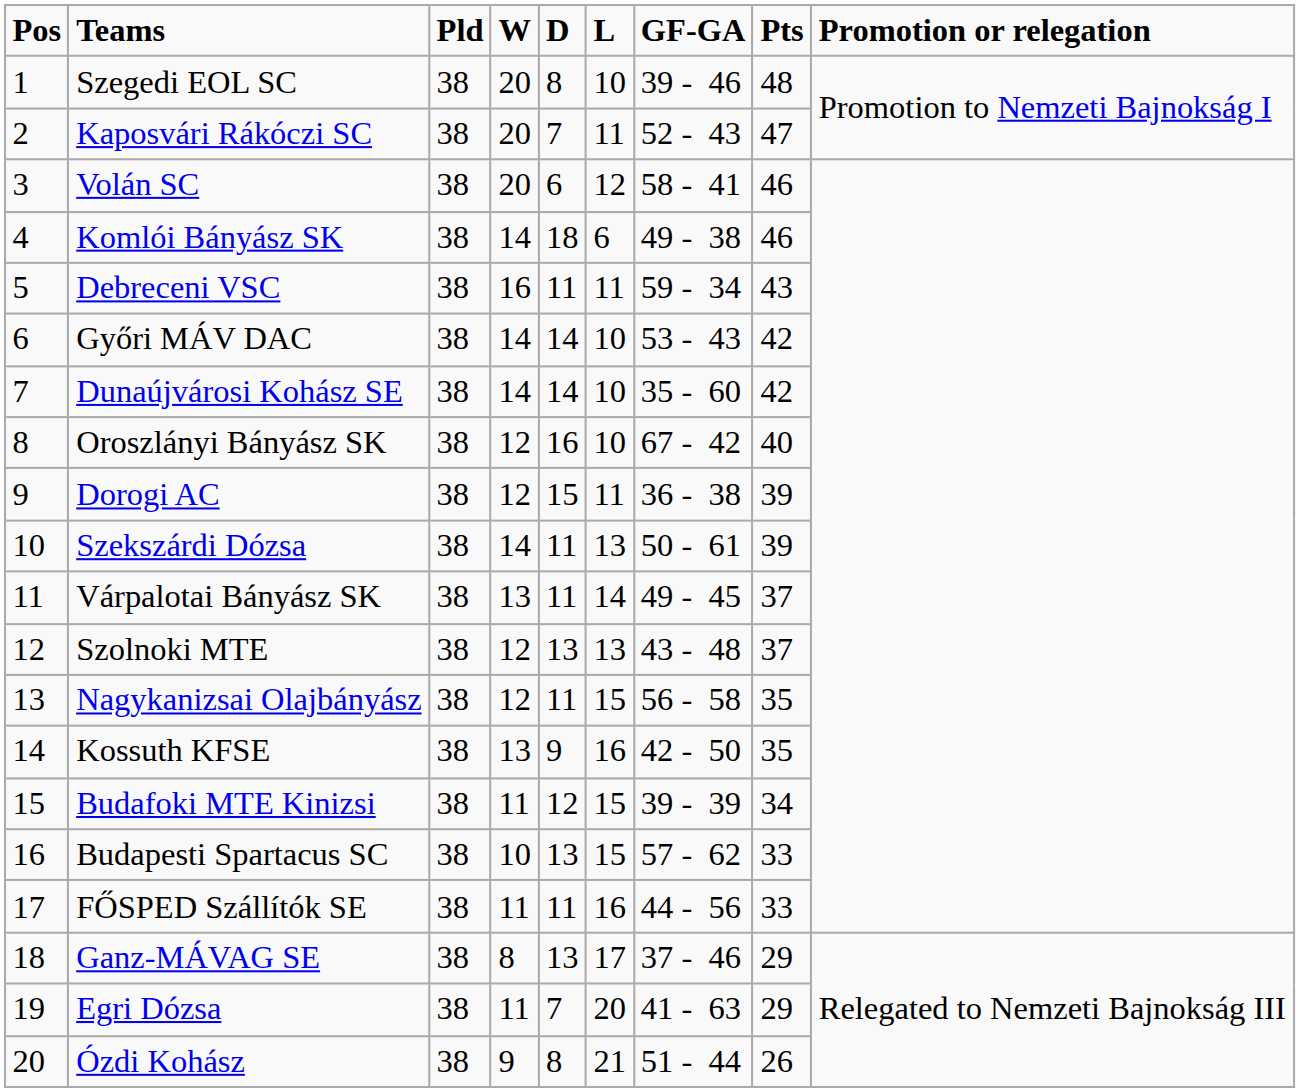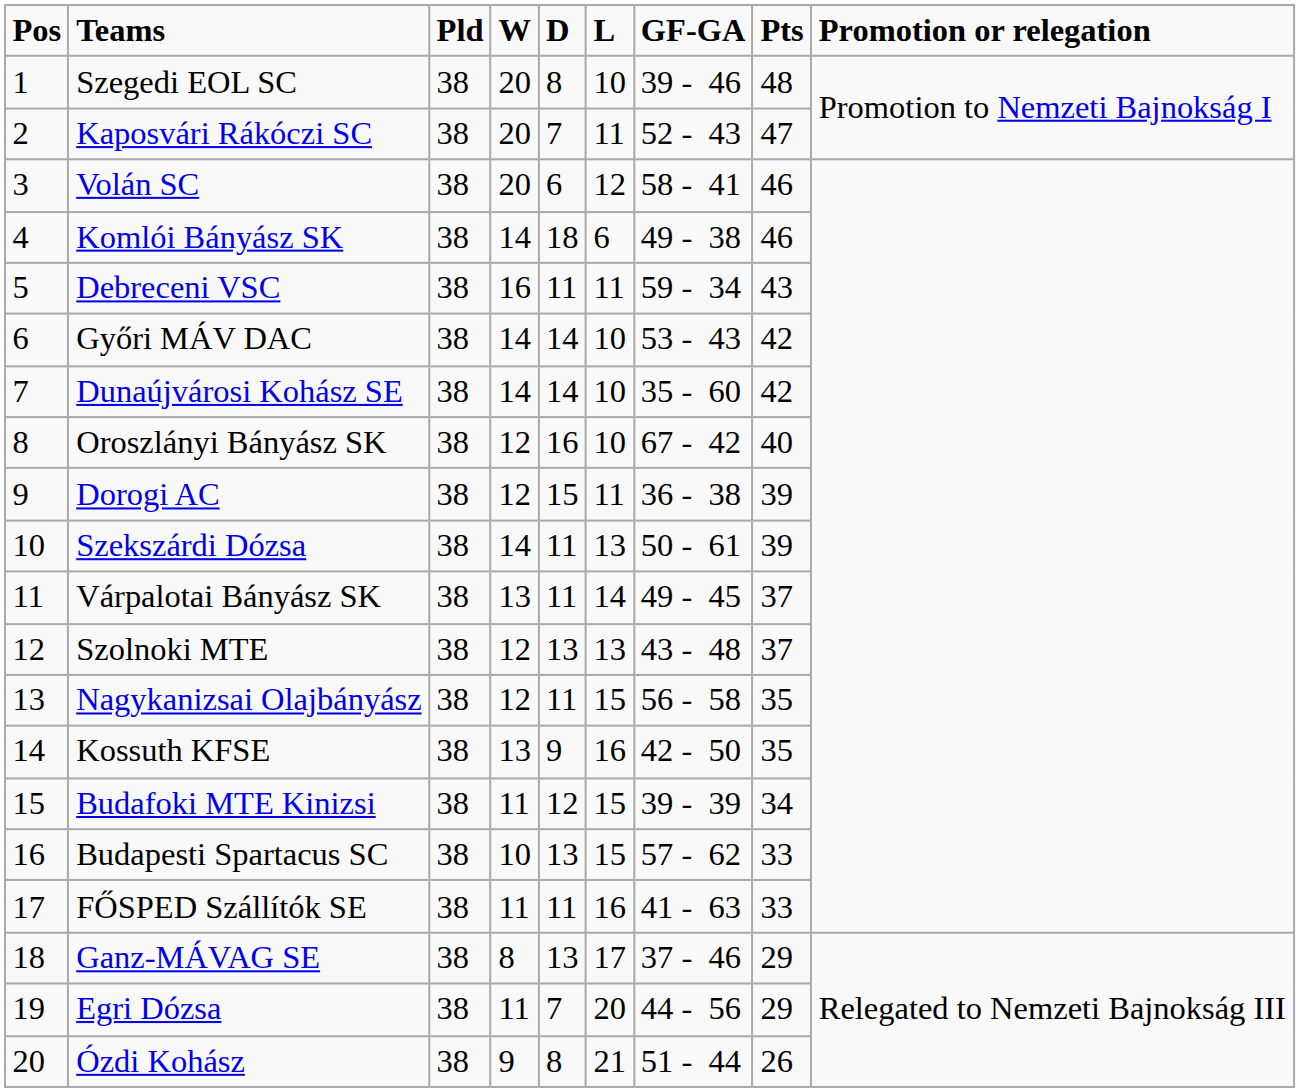FŐSPED Szállítók SE | GF-GA: 44 - 56 -> 41 - 63
Egri Dózsa | GF-GA: 41 - 63 -> 44 - 56
